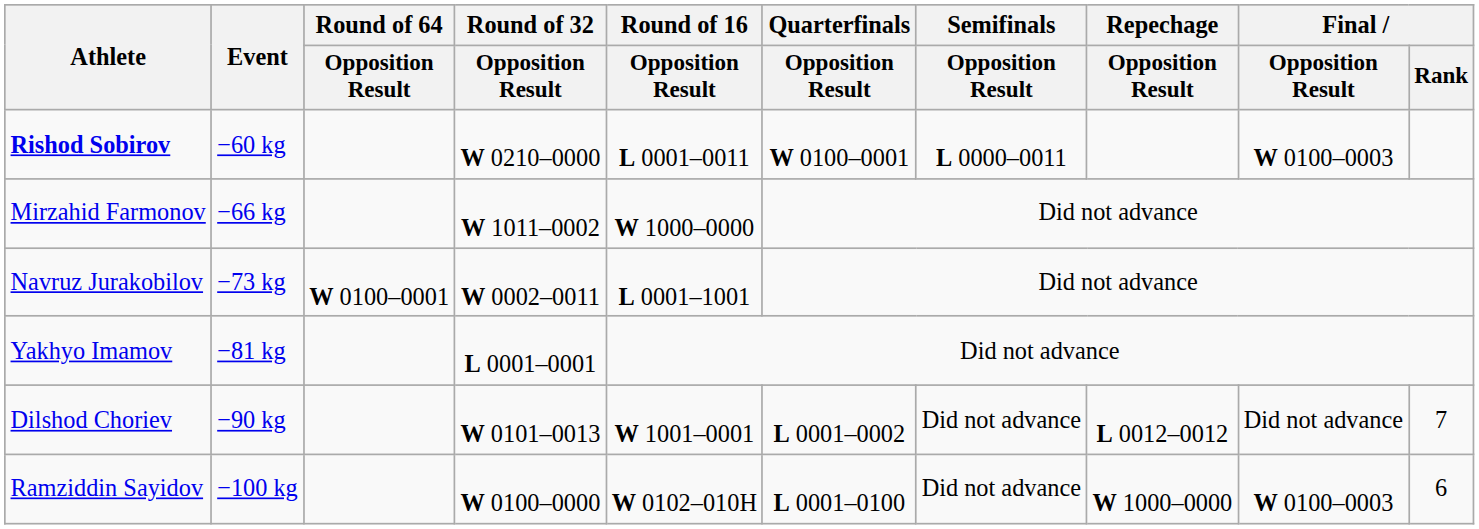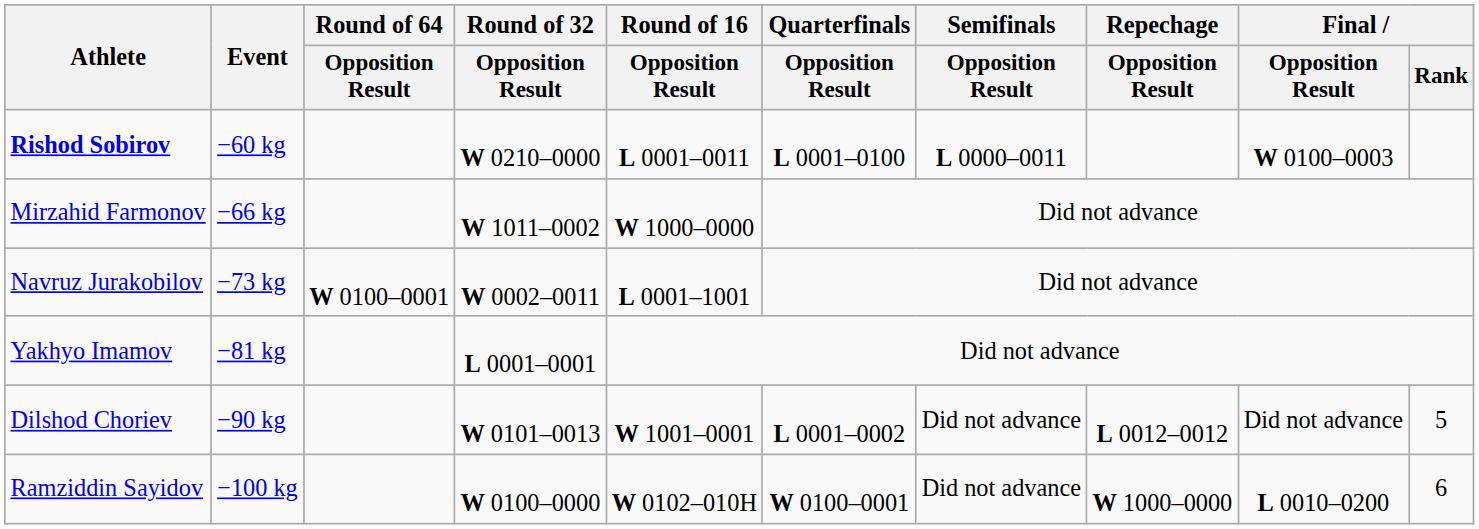Rishod Sobirov | Quarterfinals / Opposition Result: W 0100–0001 -> L 0001–0100
Dilshod Choriev | Final / Rank: 7 -> 5
Ramziddin Sayidov | Quarterfinals / Opposition Result: L 0001–0100 -> W 0100–0001
Ramziddin Sayidov | Final / Opposition Result: W 0100–0003 -> L 0010–0200
